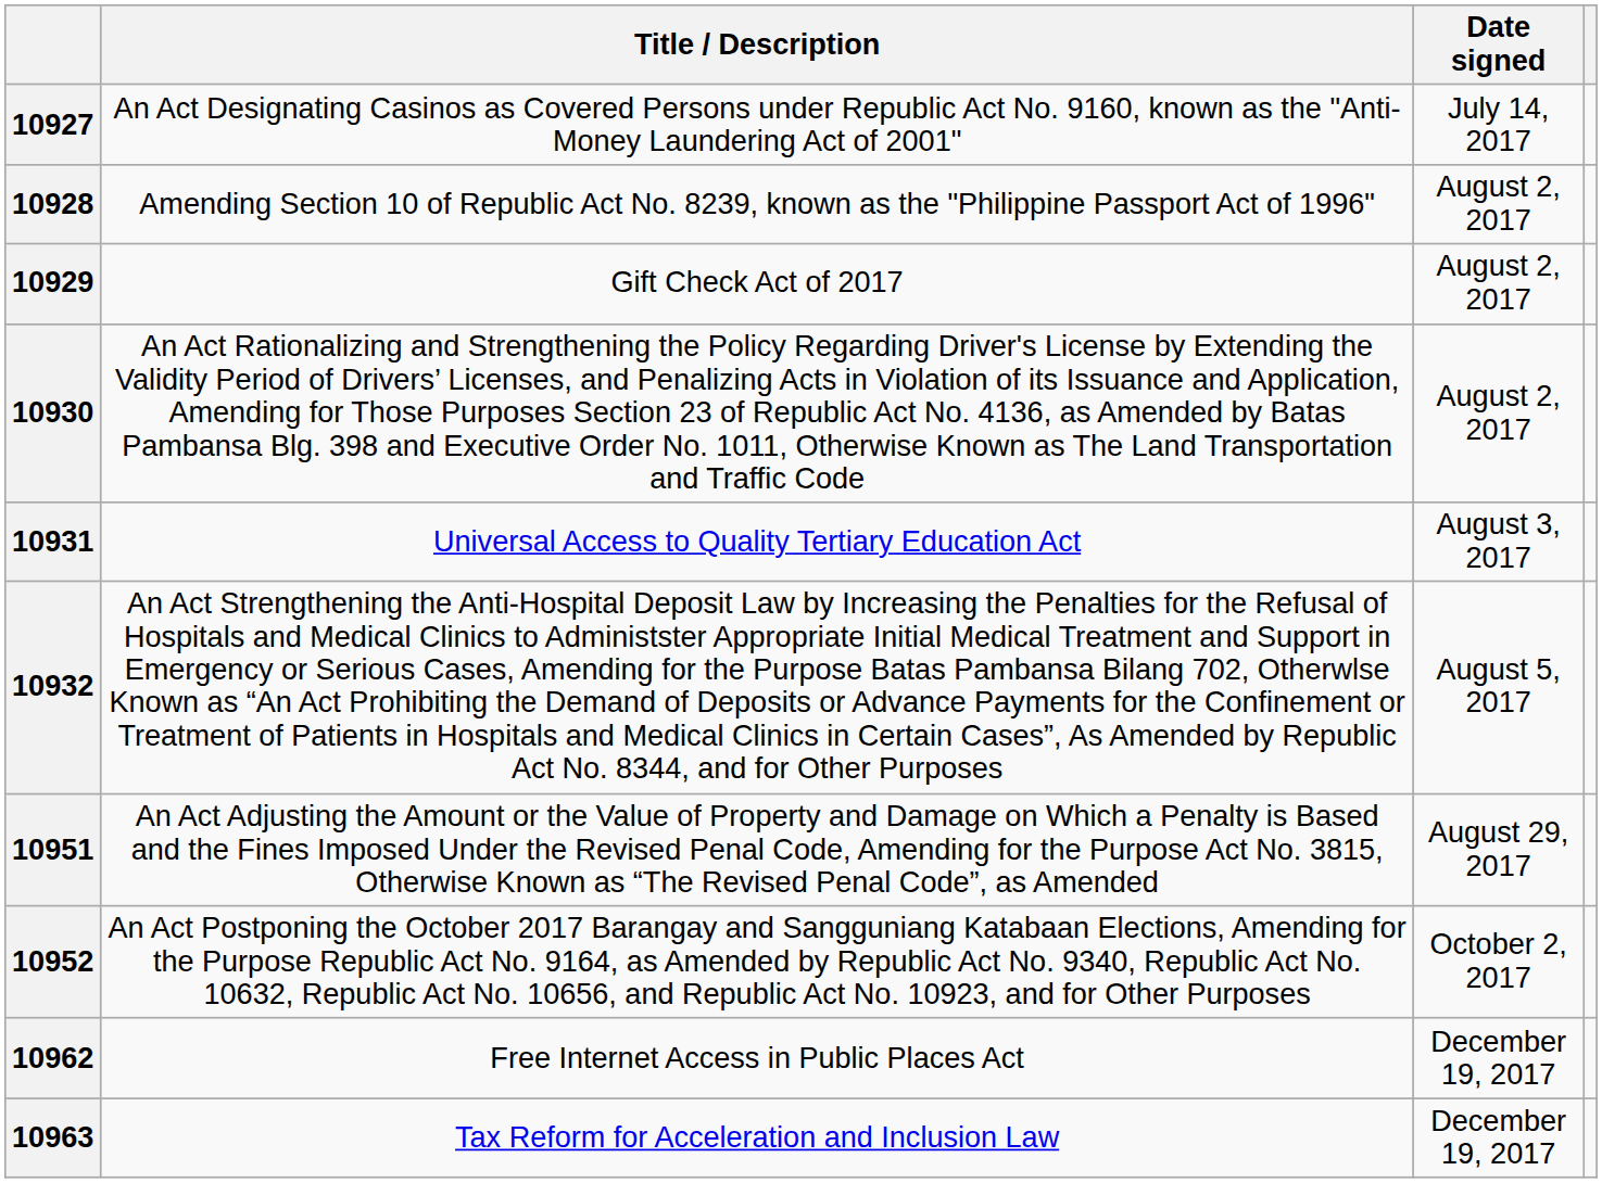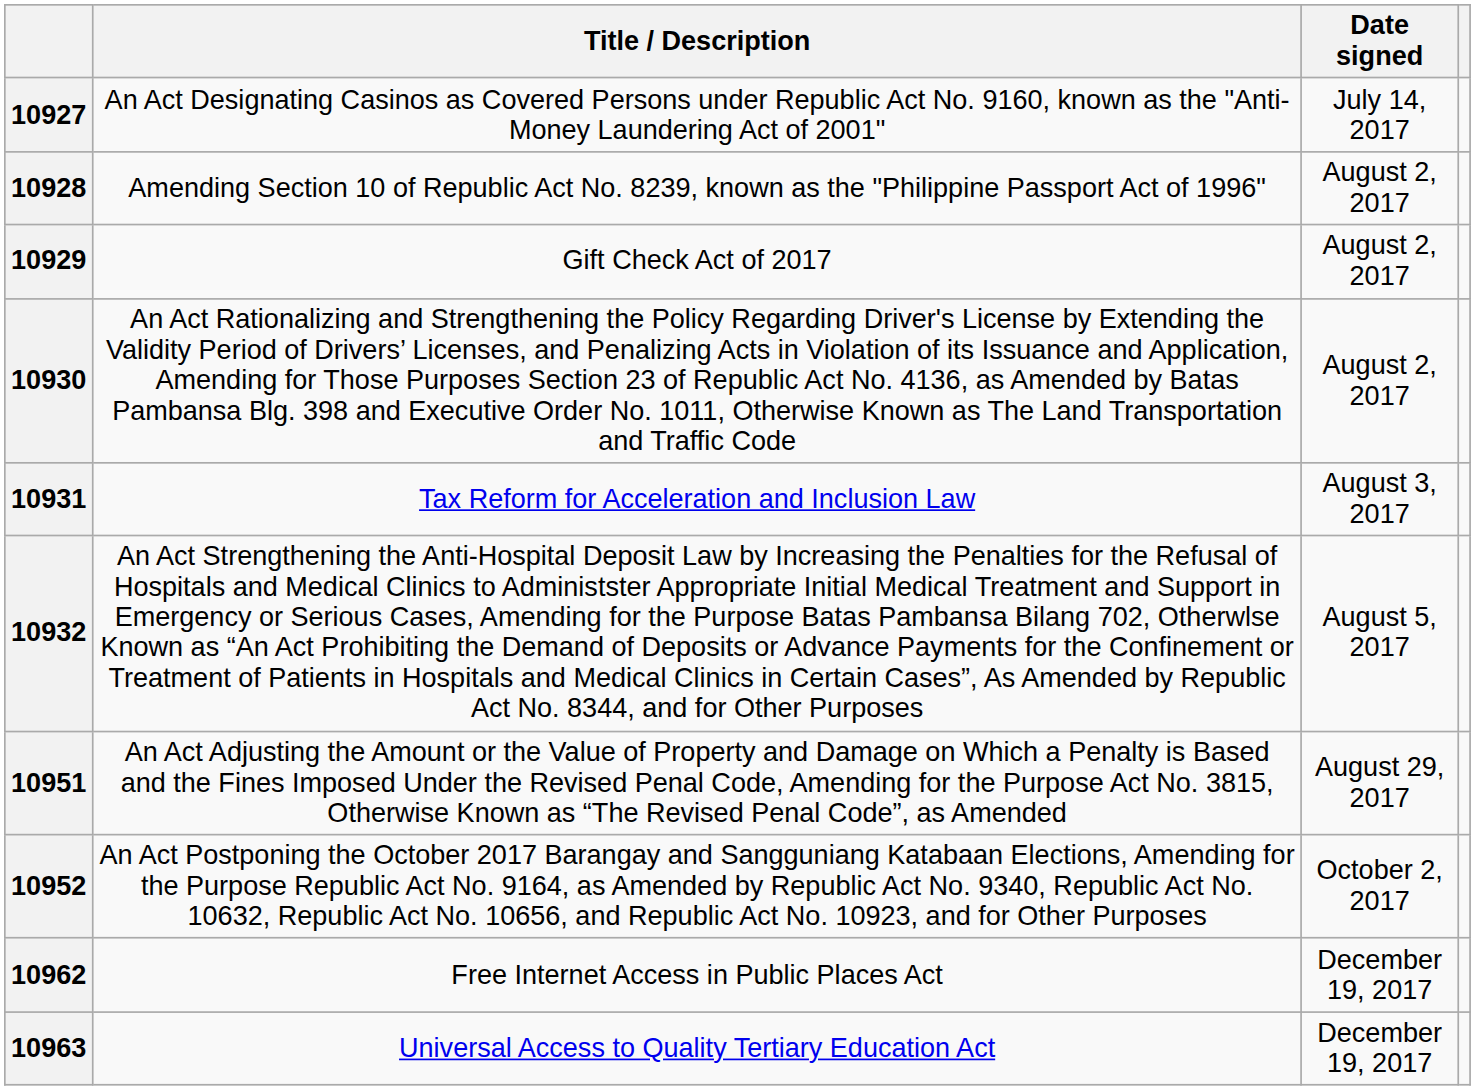10931 | Title / Description: Universal Access to Quality Tertiary Education Act -> Tax Reform for Acceleration and Inclusion Law
10963 | Title / Description: Tax Reform for Acceleration and Inclusion Law -> Universal Access to Quality Tertiary Education Act
